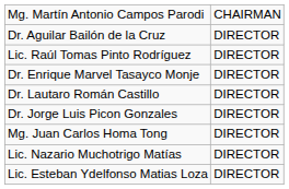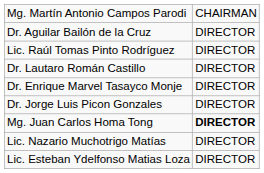rows swapped: Dr. Enrique Marvel Tasayco Monje <-> Dr. Lautaro Román Castillo
Mg. Juan Carlos Homa Tong | column 2: normal -> bold
